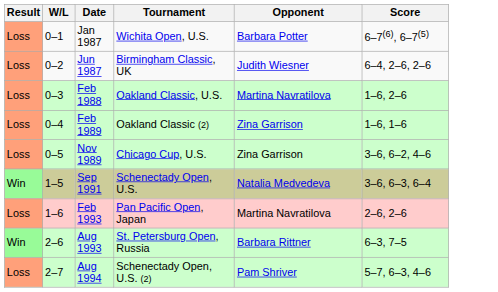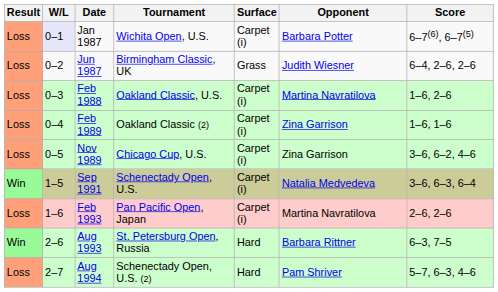+ column: Surface | Carpet (i) | Grass | Carpet (i) | Carpet (i) | Carpet (i) | Carpet (i) | Carpet (i) | Hard | Hard
Jan 1987 | W/L: no background -> lavender background
